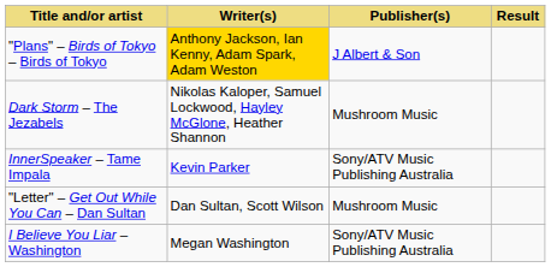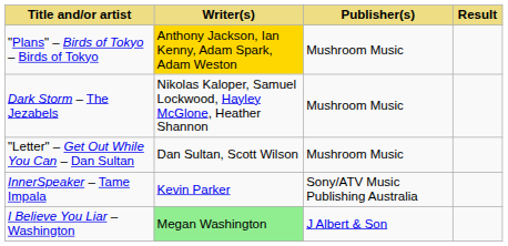"Plans" – Birds of Tokyo – Birds of Tokyo | Publisher(s): J Albert & Son -> Mushroom Music
rows swapped: InnerSpeaker – Tame Impala <-> "Letter" – Get Out While You Can – Dan Sultan
I Believe You Liar – Washington | Writer(s): no background -> lightgreen background
I Believe You Liar – Washington | Publisher(s): Sony/ATV Music Publishing Australia -> J Albert & Son
